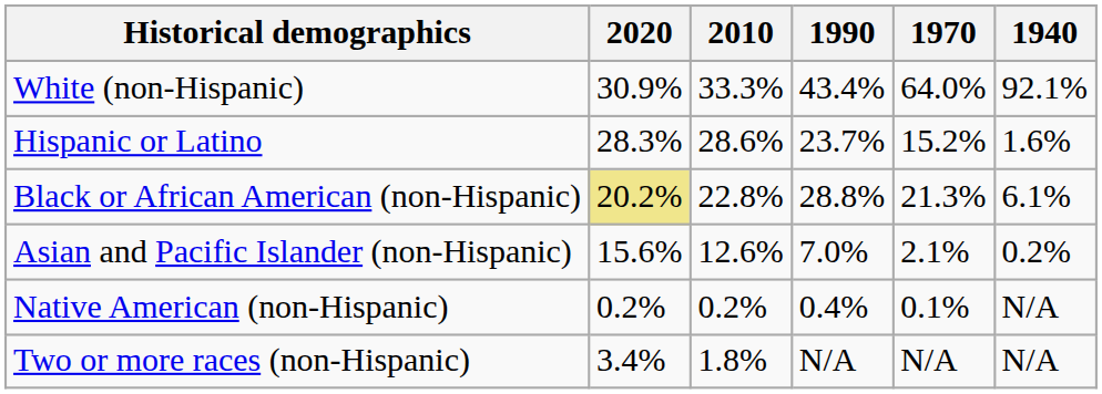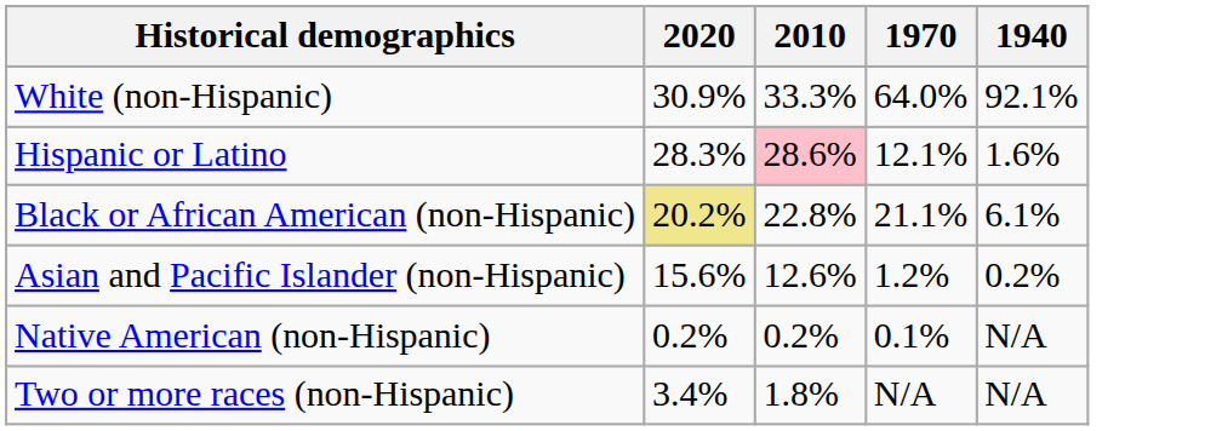- column: 1990 | 43.4% | 23.7% | 28.8% | 7.0% | 0.4% | N/A
Hispanic or Latino | 2010: no background -> pink background
Hispanic or Latino | 1970: 15.2% -> 12.1%
Black or African American (non-Hispanic) | 1970: 21.3% -> 21.1%
Asian and Pacific Islander (non-Hispanic) | 1970: 2.1% -> 1.2%
